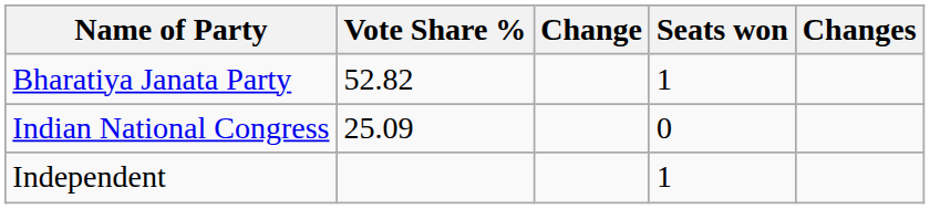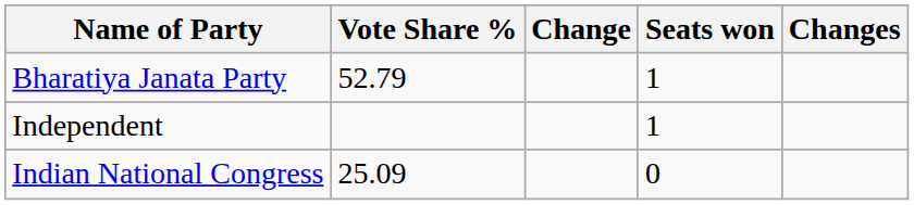Bharatiya Janata Party | Vote Share %: 52.82 -> 52.79
rows swapped: Independent <-> Indian National Congress
